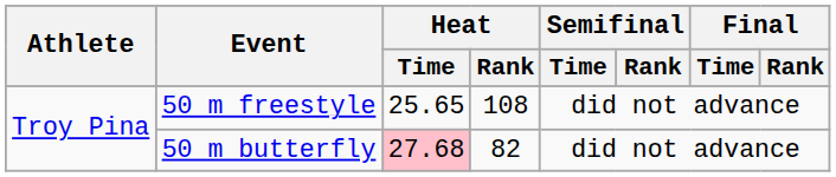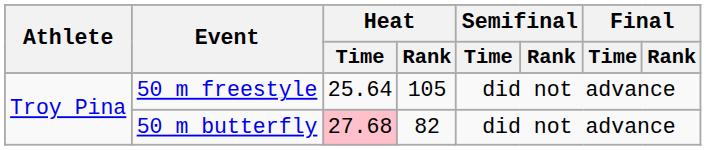50 m freestyle | Heat / Time: 25.65 -> 25.64
50 m freestyle | Heat / Rank: 108 -> 105
